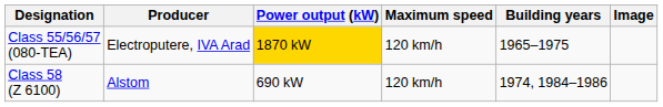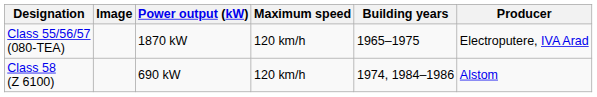columns swapped: Producer <-> Image
Class 55/56/57 (080-TEA) | Power output (kW): gold background -> no background
